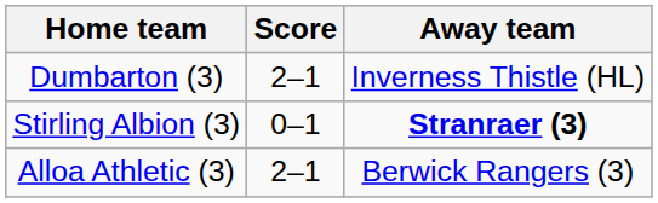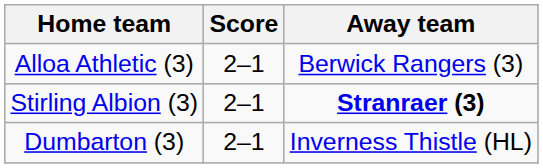rows swapped: Dumbarton (3) <-> Alloa Athletic (3)
Stirling Albion (3) | Score: 0–1 -> 2–1
